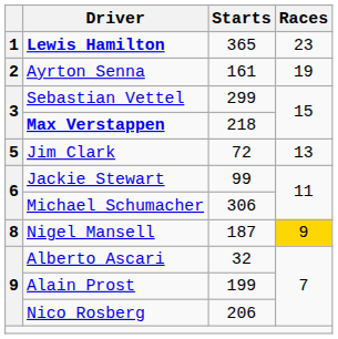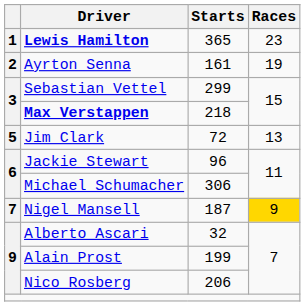Jackie Stewart | Starts: 99 -> 96
Nigel Mansell | column 1: 8 -> 7
